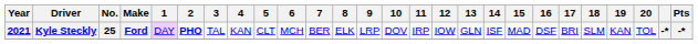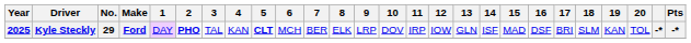Kyle Steckly | Year: 2021 -> 2025
Kyle Steckly | No.: 25 -> 29
Kyle Steckly | 5: normal -> bold
